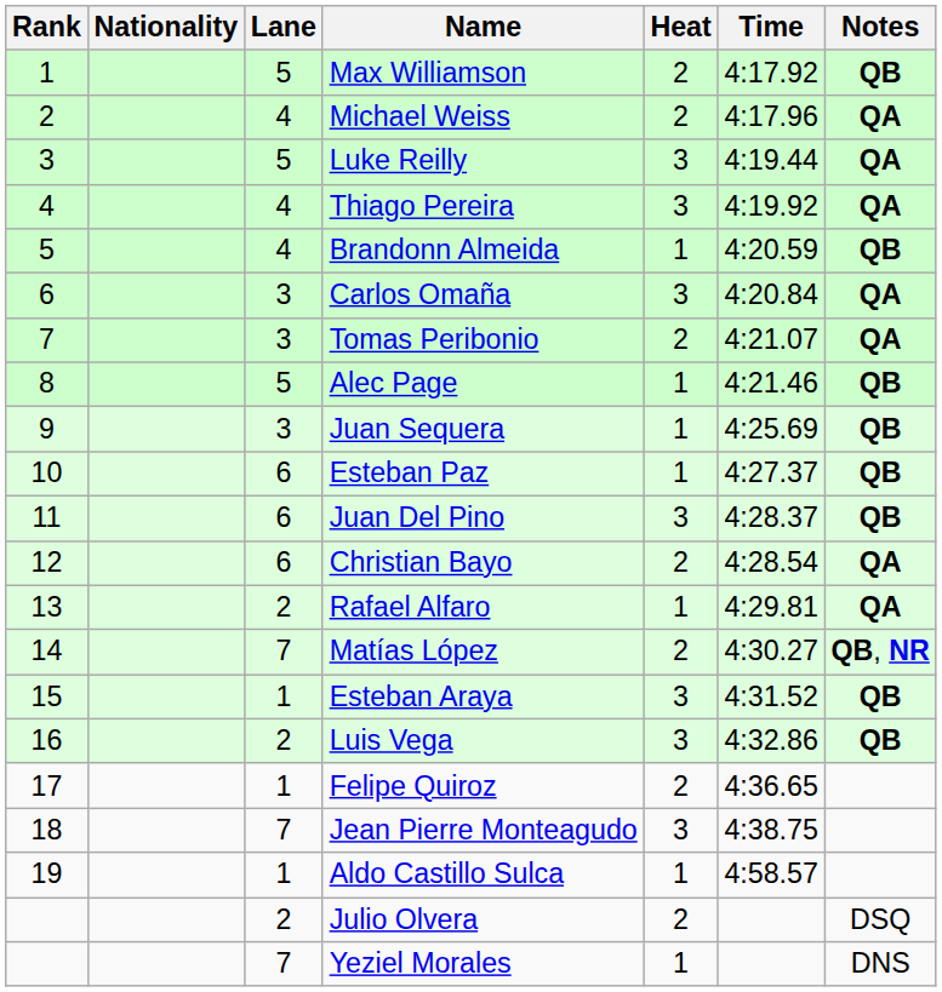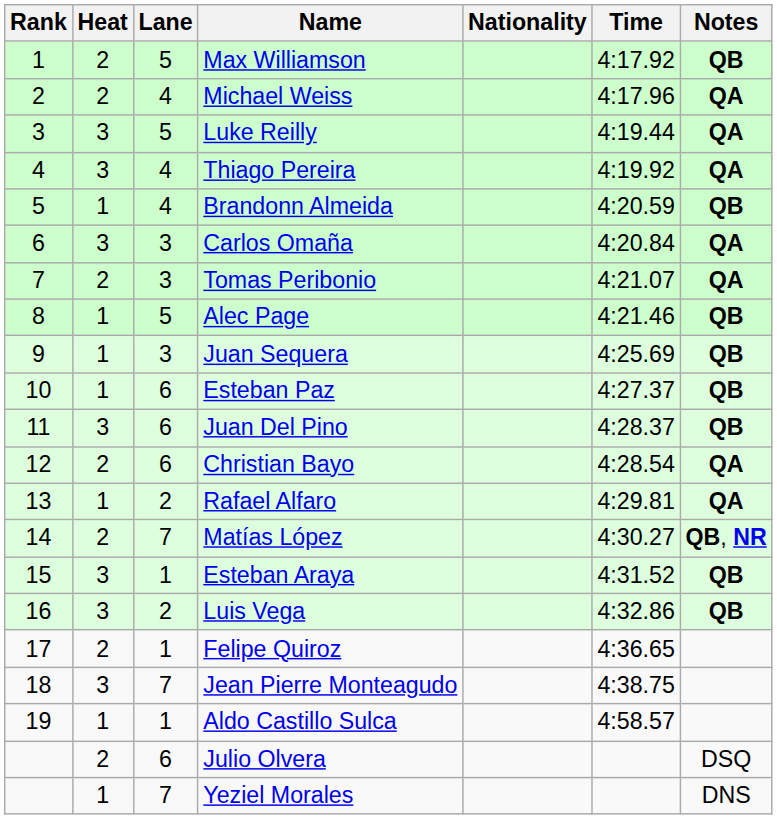columns swapped: Heat <-> Nationality
Julio Olvera | Lane: 2 -> 6
